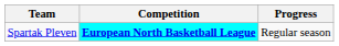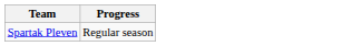- column: Competition | European North Basketball League
